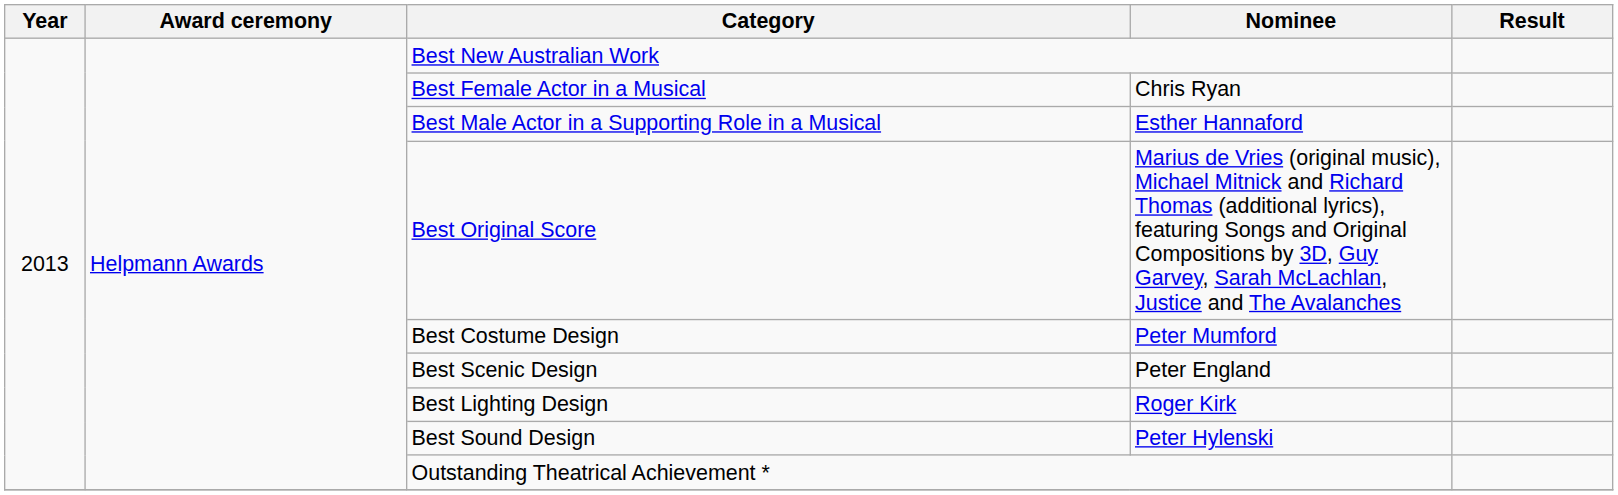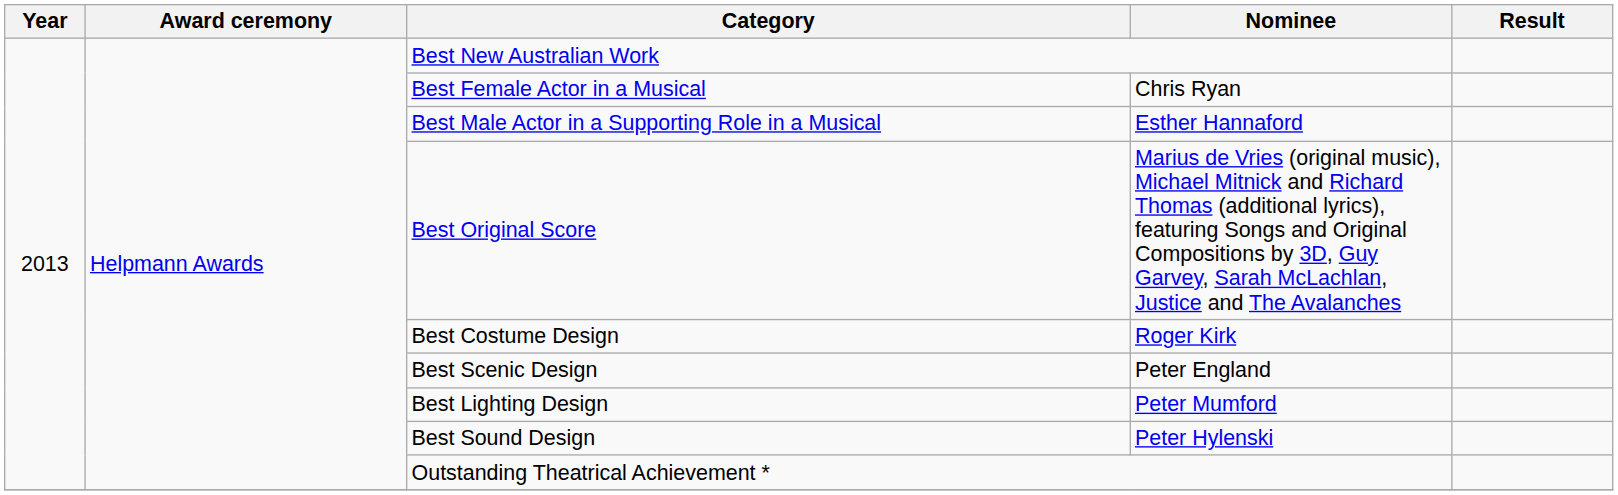Best Costume Design | Nominee: Peter Mumford -> Roger Kirk
Best Lighting Design | Nominee: Roger Kirk -> Peter Mumford
